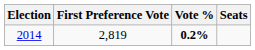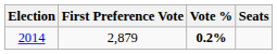2014 | First Preference Vote: 2,819 -> 2,879
